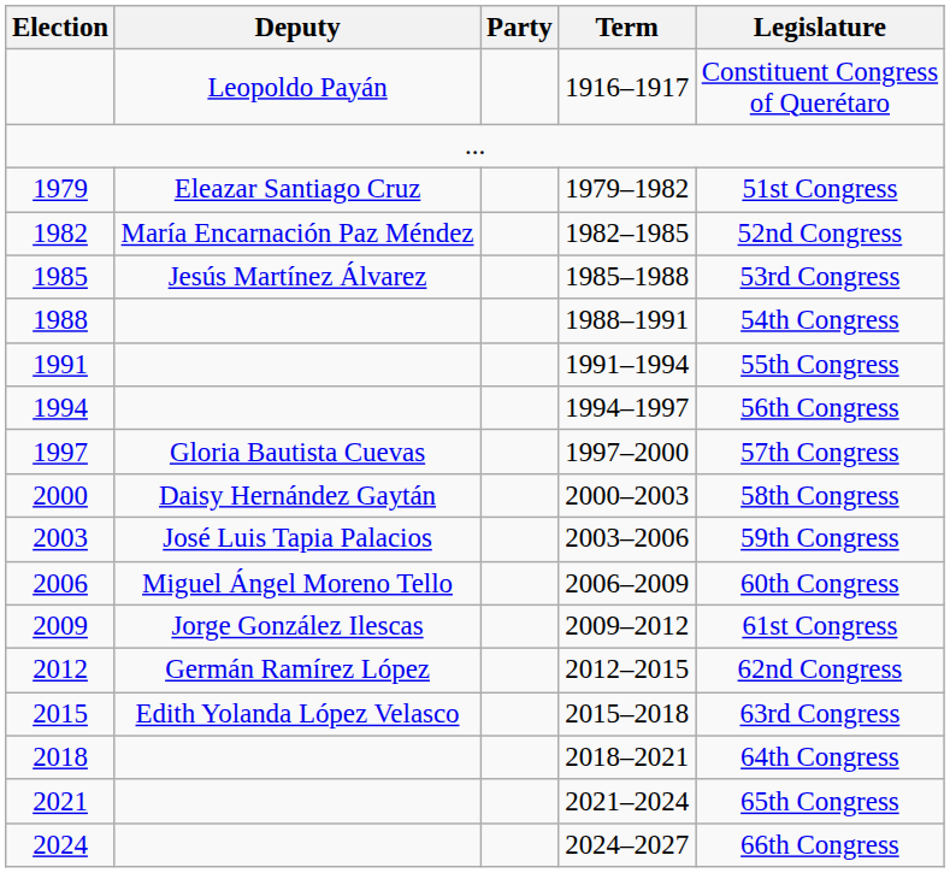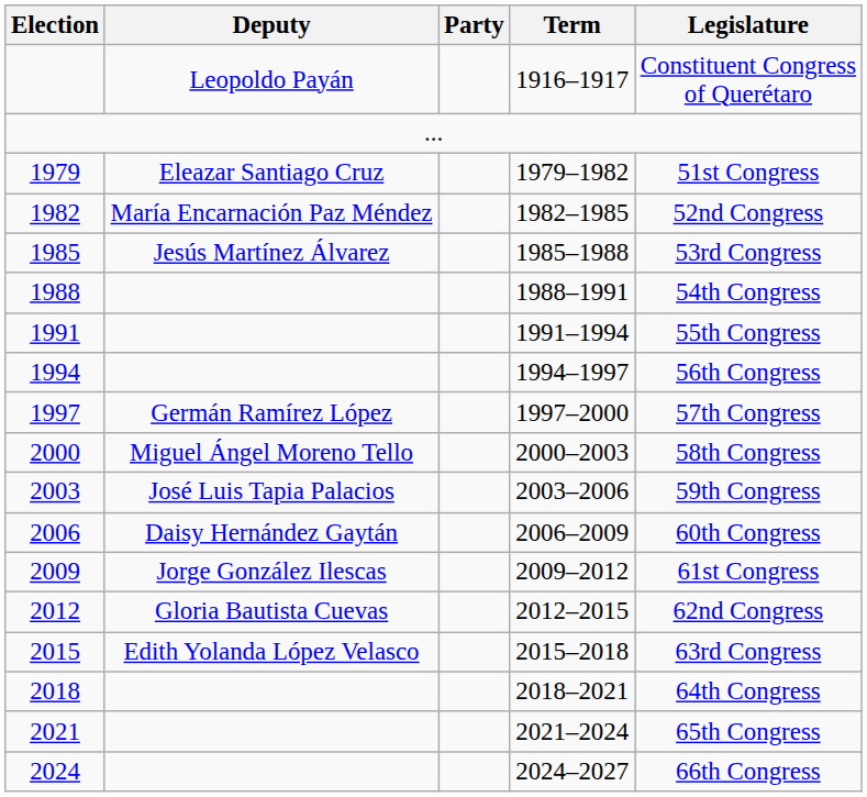1997 | Deputy: Gloria Bautista Cuevas -> Germán Ramírez López
2000 | Deputy: Daisy Hernández Gaytán -> Miguel Ángel Moreno Tello
2006 | Deputy: Miguel Ángel Moreno Tello -> Daisy Hernández Gaytán
2012 | Deputy: Germán Ramírez López -> Gloria Bautista Cuevas
